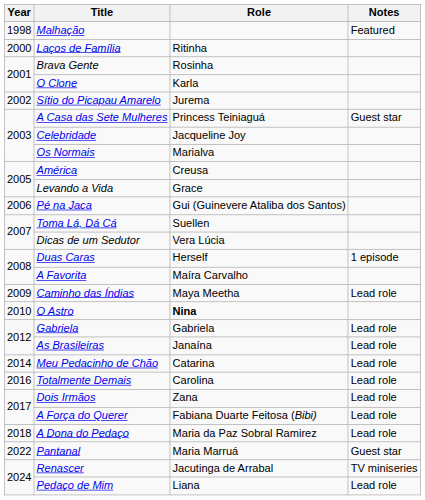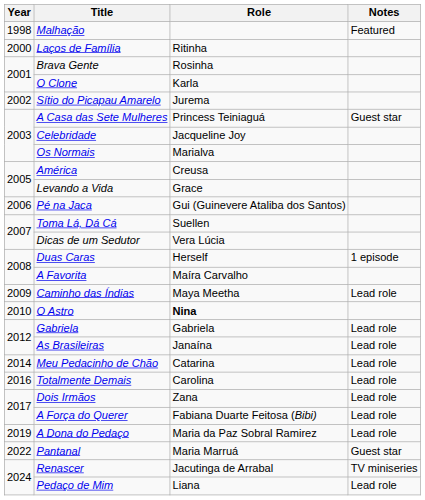A Dona do Pedaço | Year: 2018 -> 2019
